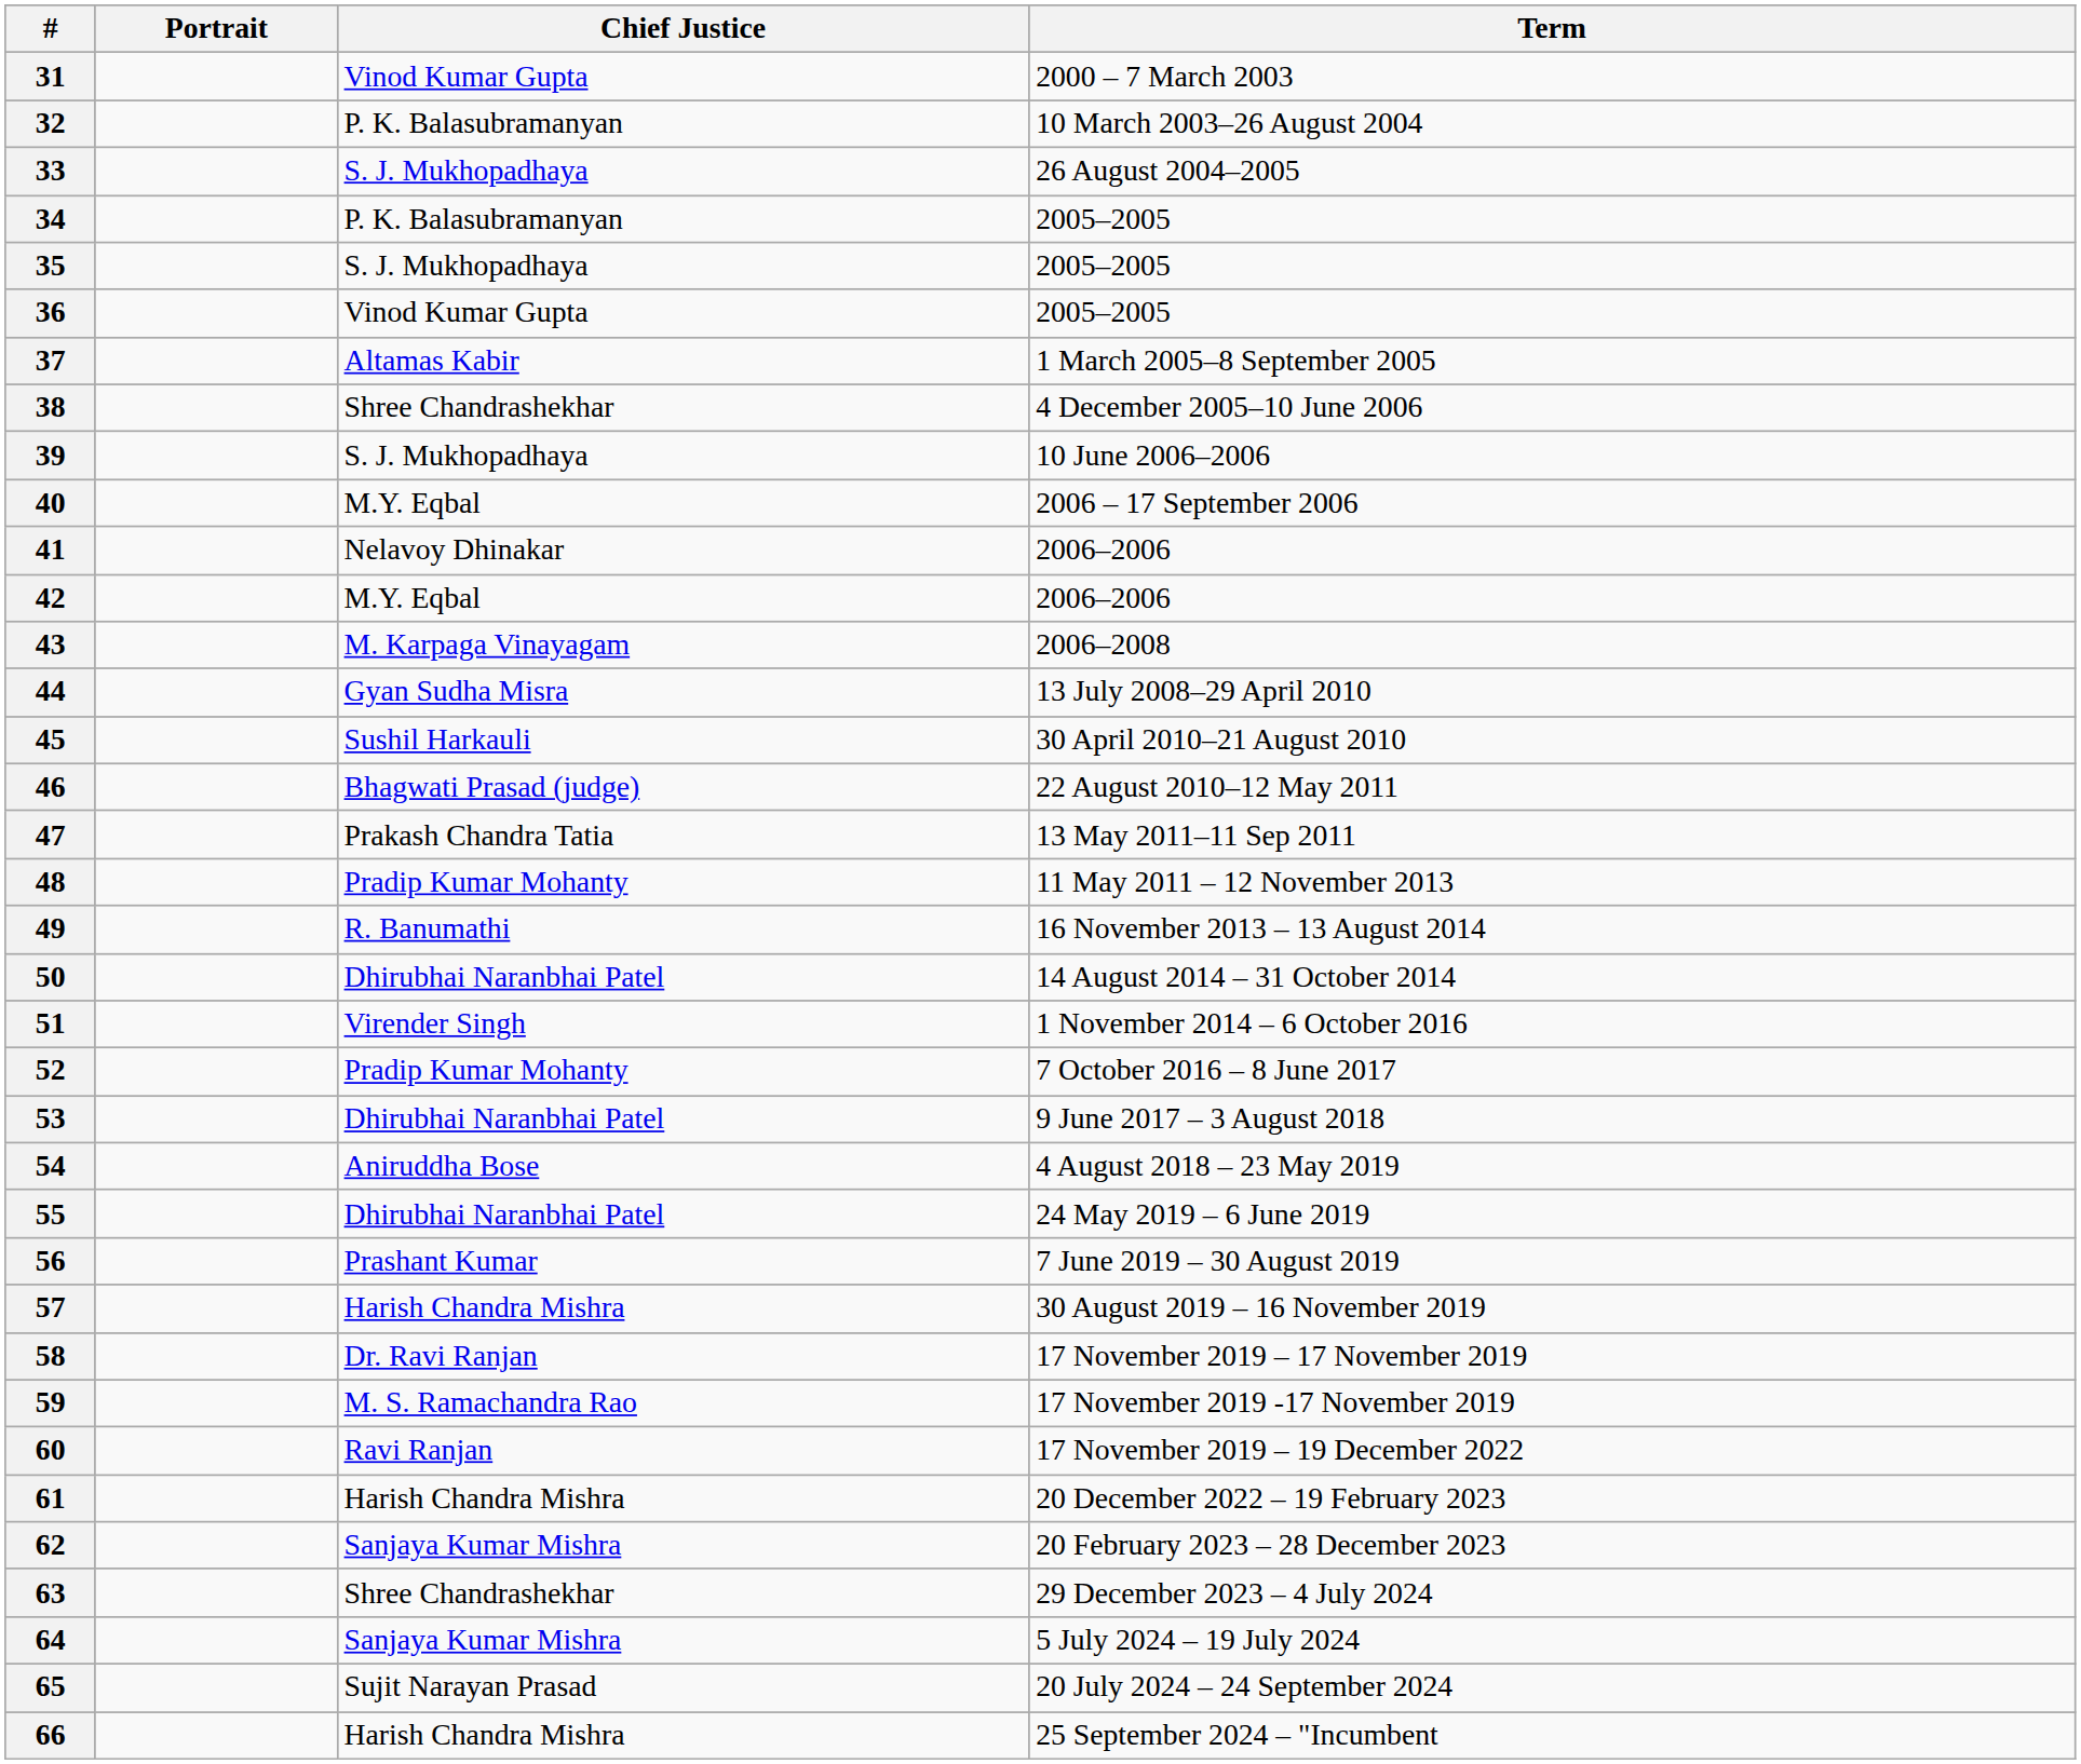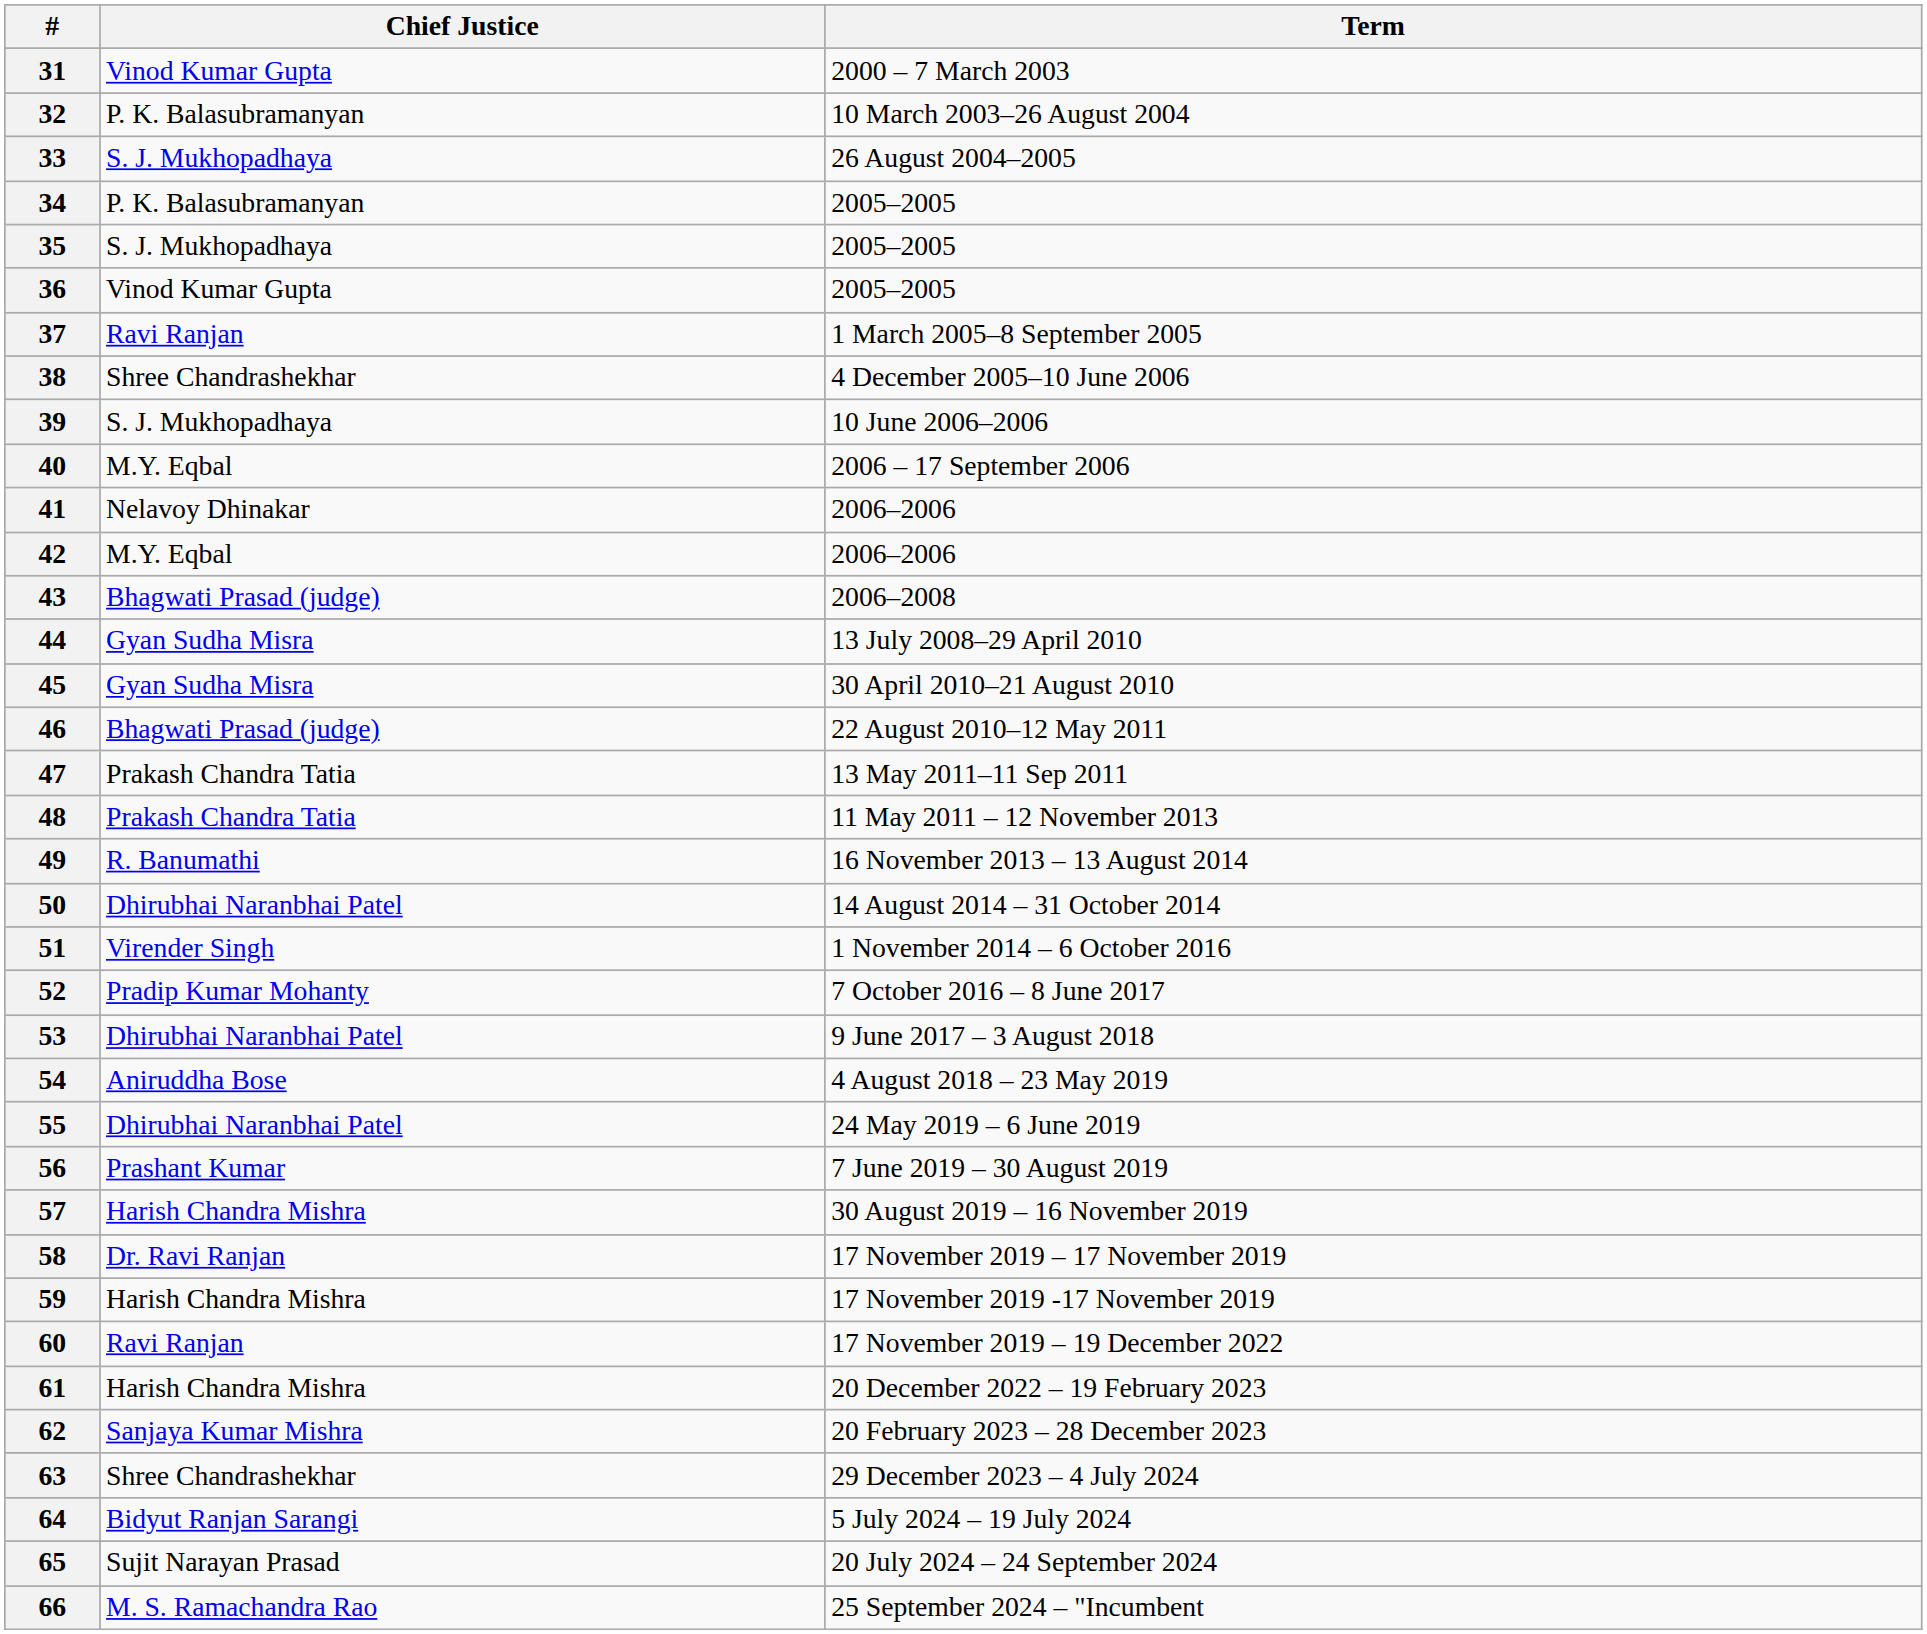- column: Portrait
37 | Chief Justice: Altamas Kabir -> Ravi Ranjan
43 | Chief Justice: M. Karpaga Vinayagam -> Bhagwati Prasad (judge)
45 | Chief Justice: Sushil Harkauli -> Gyan Sudha Misra
48 | Chief Justice: Pradip Kumar Mohanty -> Prakash Chandra Tatia
59 | Chief Justice: M. S. Ramachandra Rao -> Harish Chandra Mishra
64 | Chief Justice: Sanjaya Kumar Mishra -> Bidyut Ranjan Sarangi
66 | Chief Justice: Harish Chandra Mishra -> M. S. Ramachandra Rao
